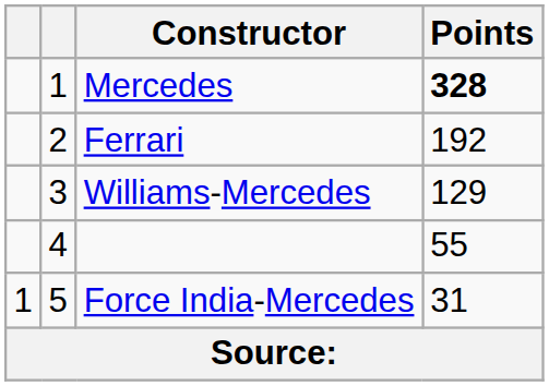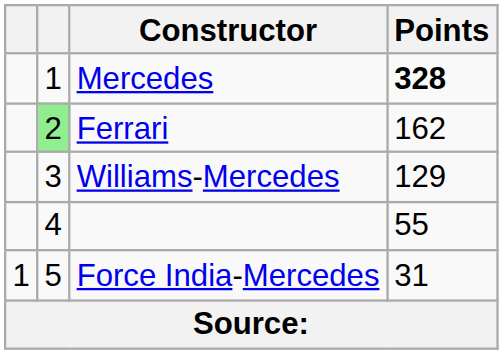Ferrari | column 2: no background -> lightgreen background
Ferrari | Points: 192 -> 162
